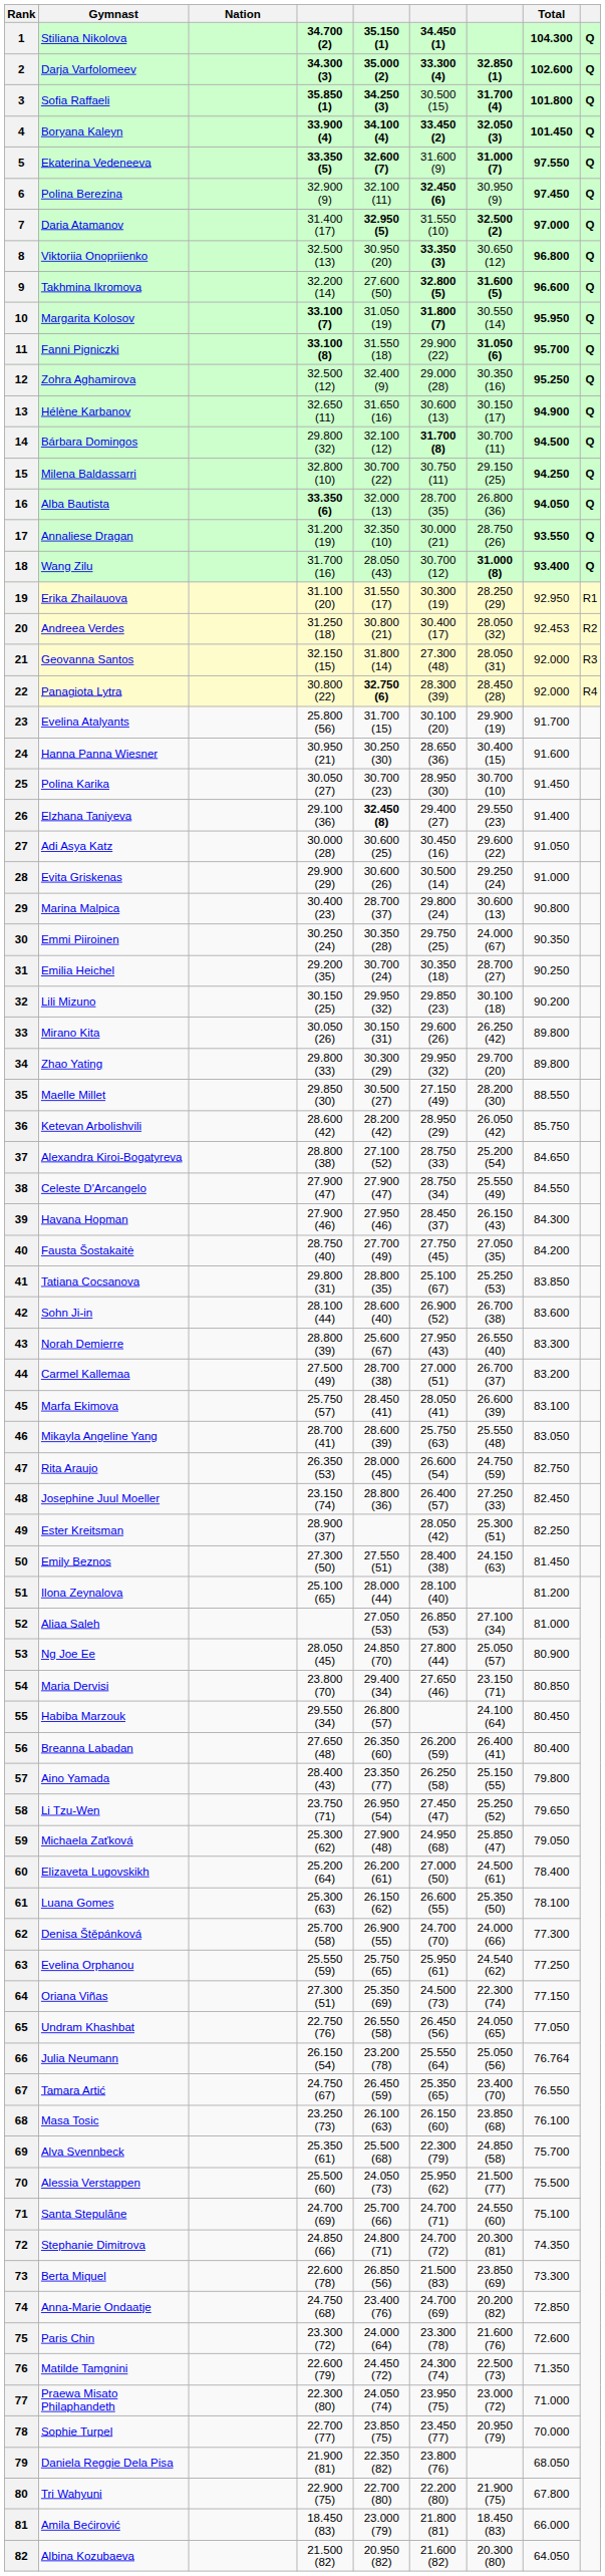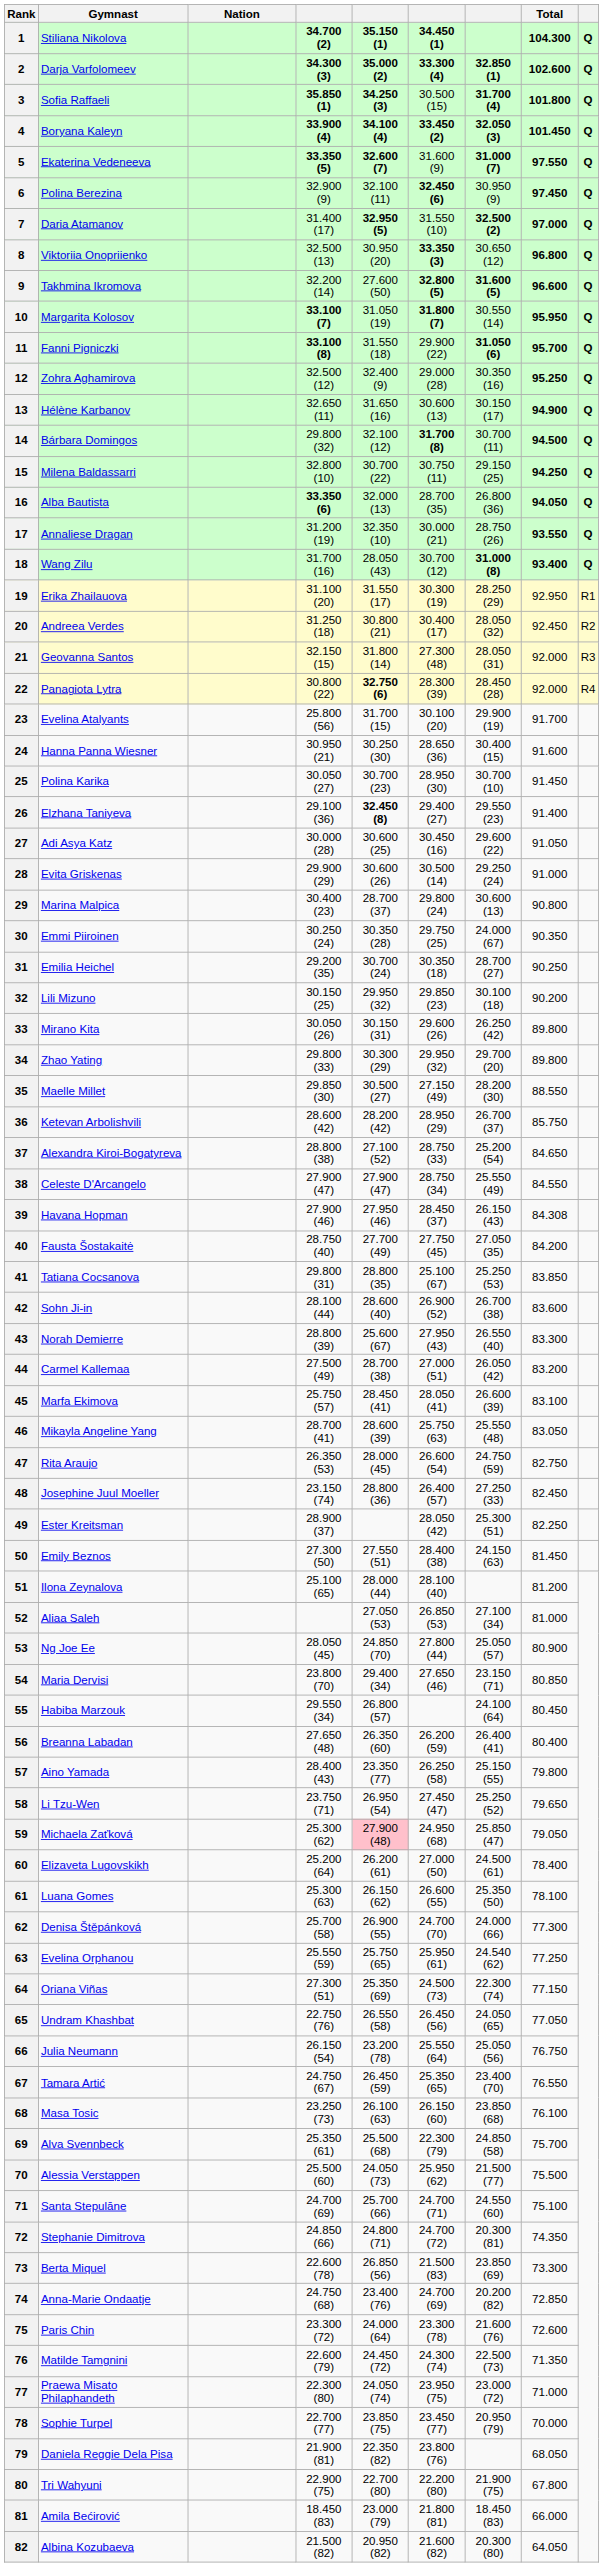20 | Total: 92.453 -> 92.450
36 | column 7: 26.050 (42) -> 26.700 (37)
39 | Total: 84.300 -> 84.308
44 | column 7: 26.700 (37) -> 26.050 (42)
59 | column 5: no background -> pink background
66 | Total: 76.764 -> 76.750
